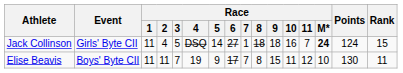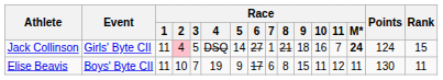Jack Collinson | Race / 2: no background -> pink background
Jack Collinson | Race / 8: 18 -> 21
Elise Beavis | Race / 2: 11 -> 10
Elise Beavis | Race / 7: 7 -> 6
Elise Beavis | Race / M*: 10 -> 11
